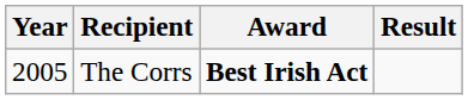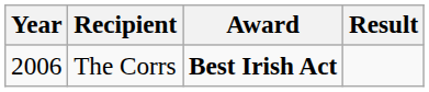The Corrs | Year: 2005 -> 2006
